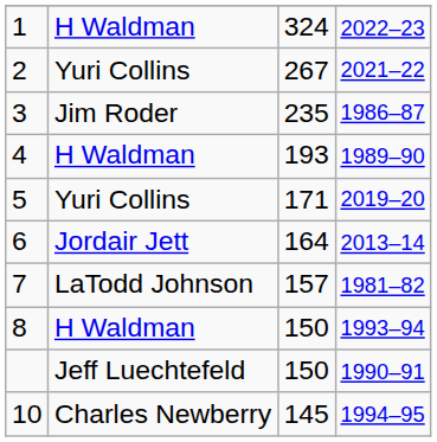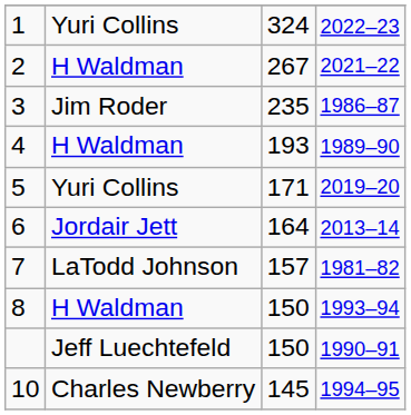1 | column 2: H Waldman -> Yuri Collins
2 | column 2: Yuri Collins -> H Waldman
